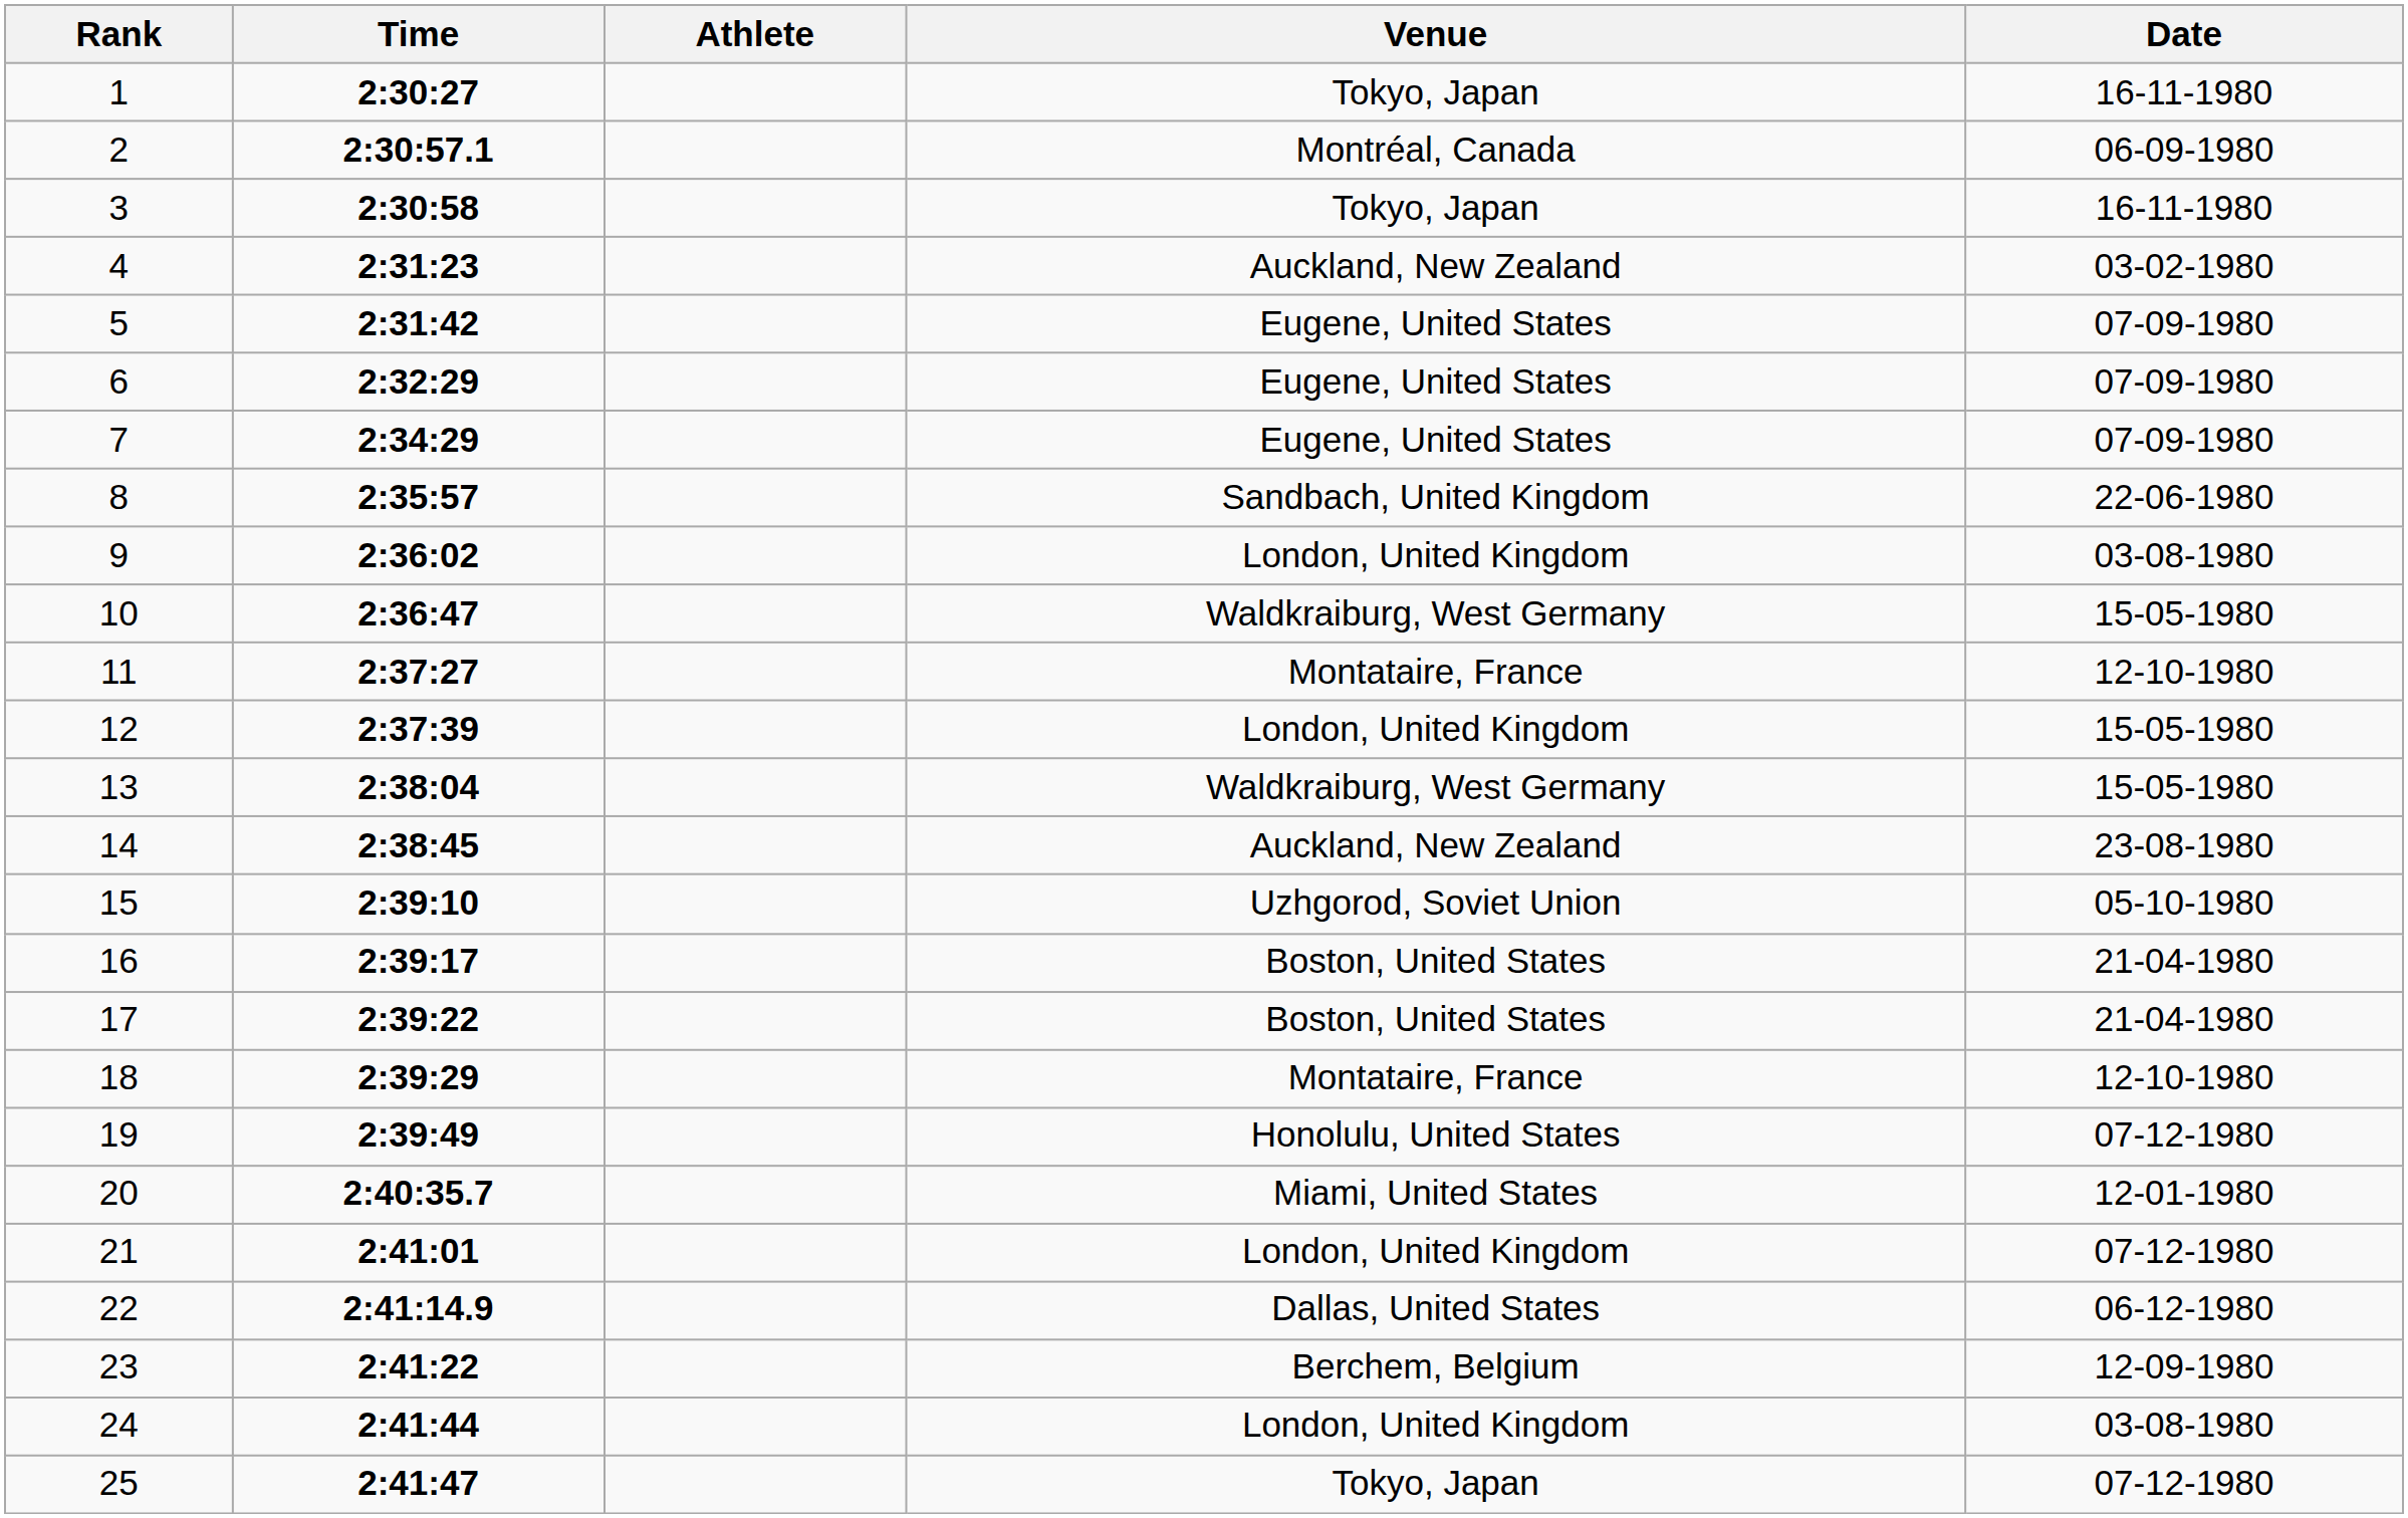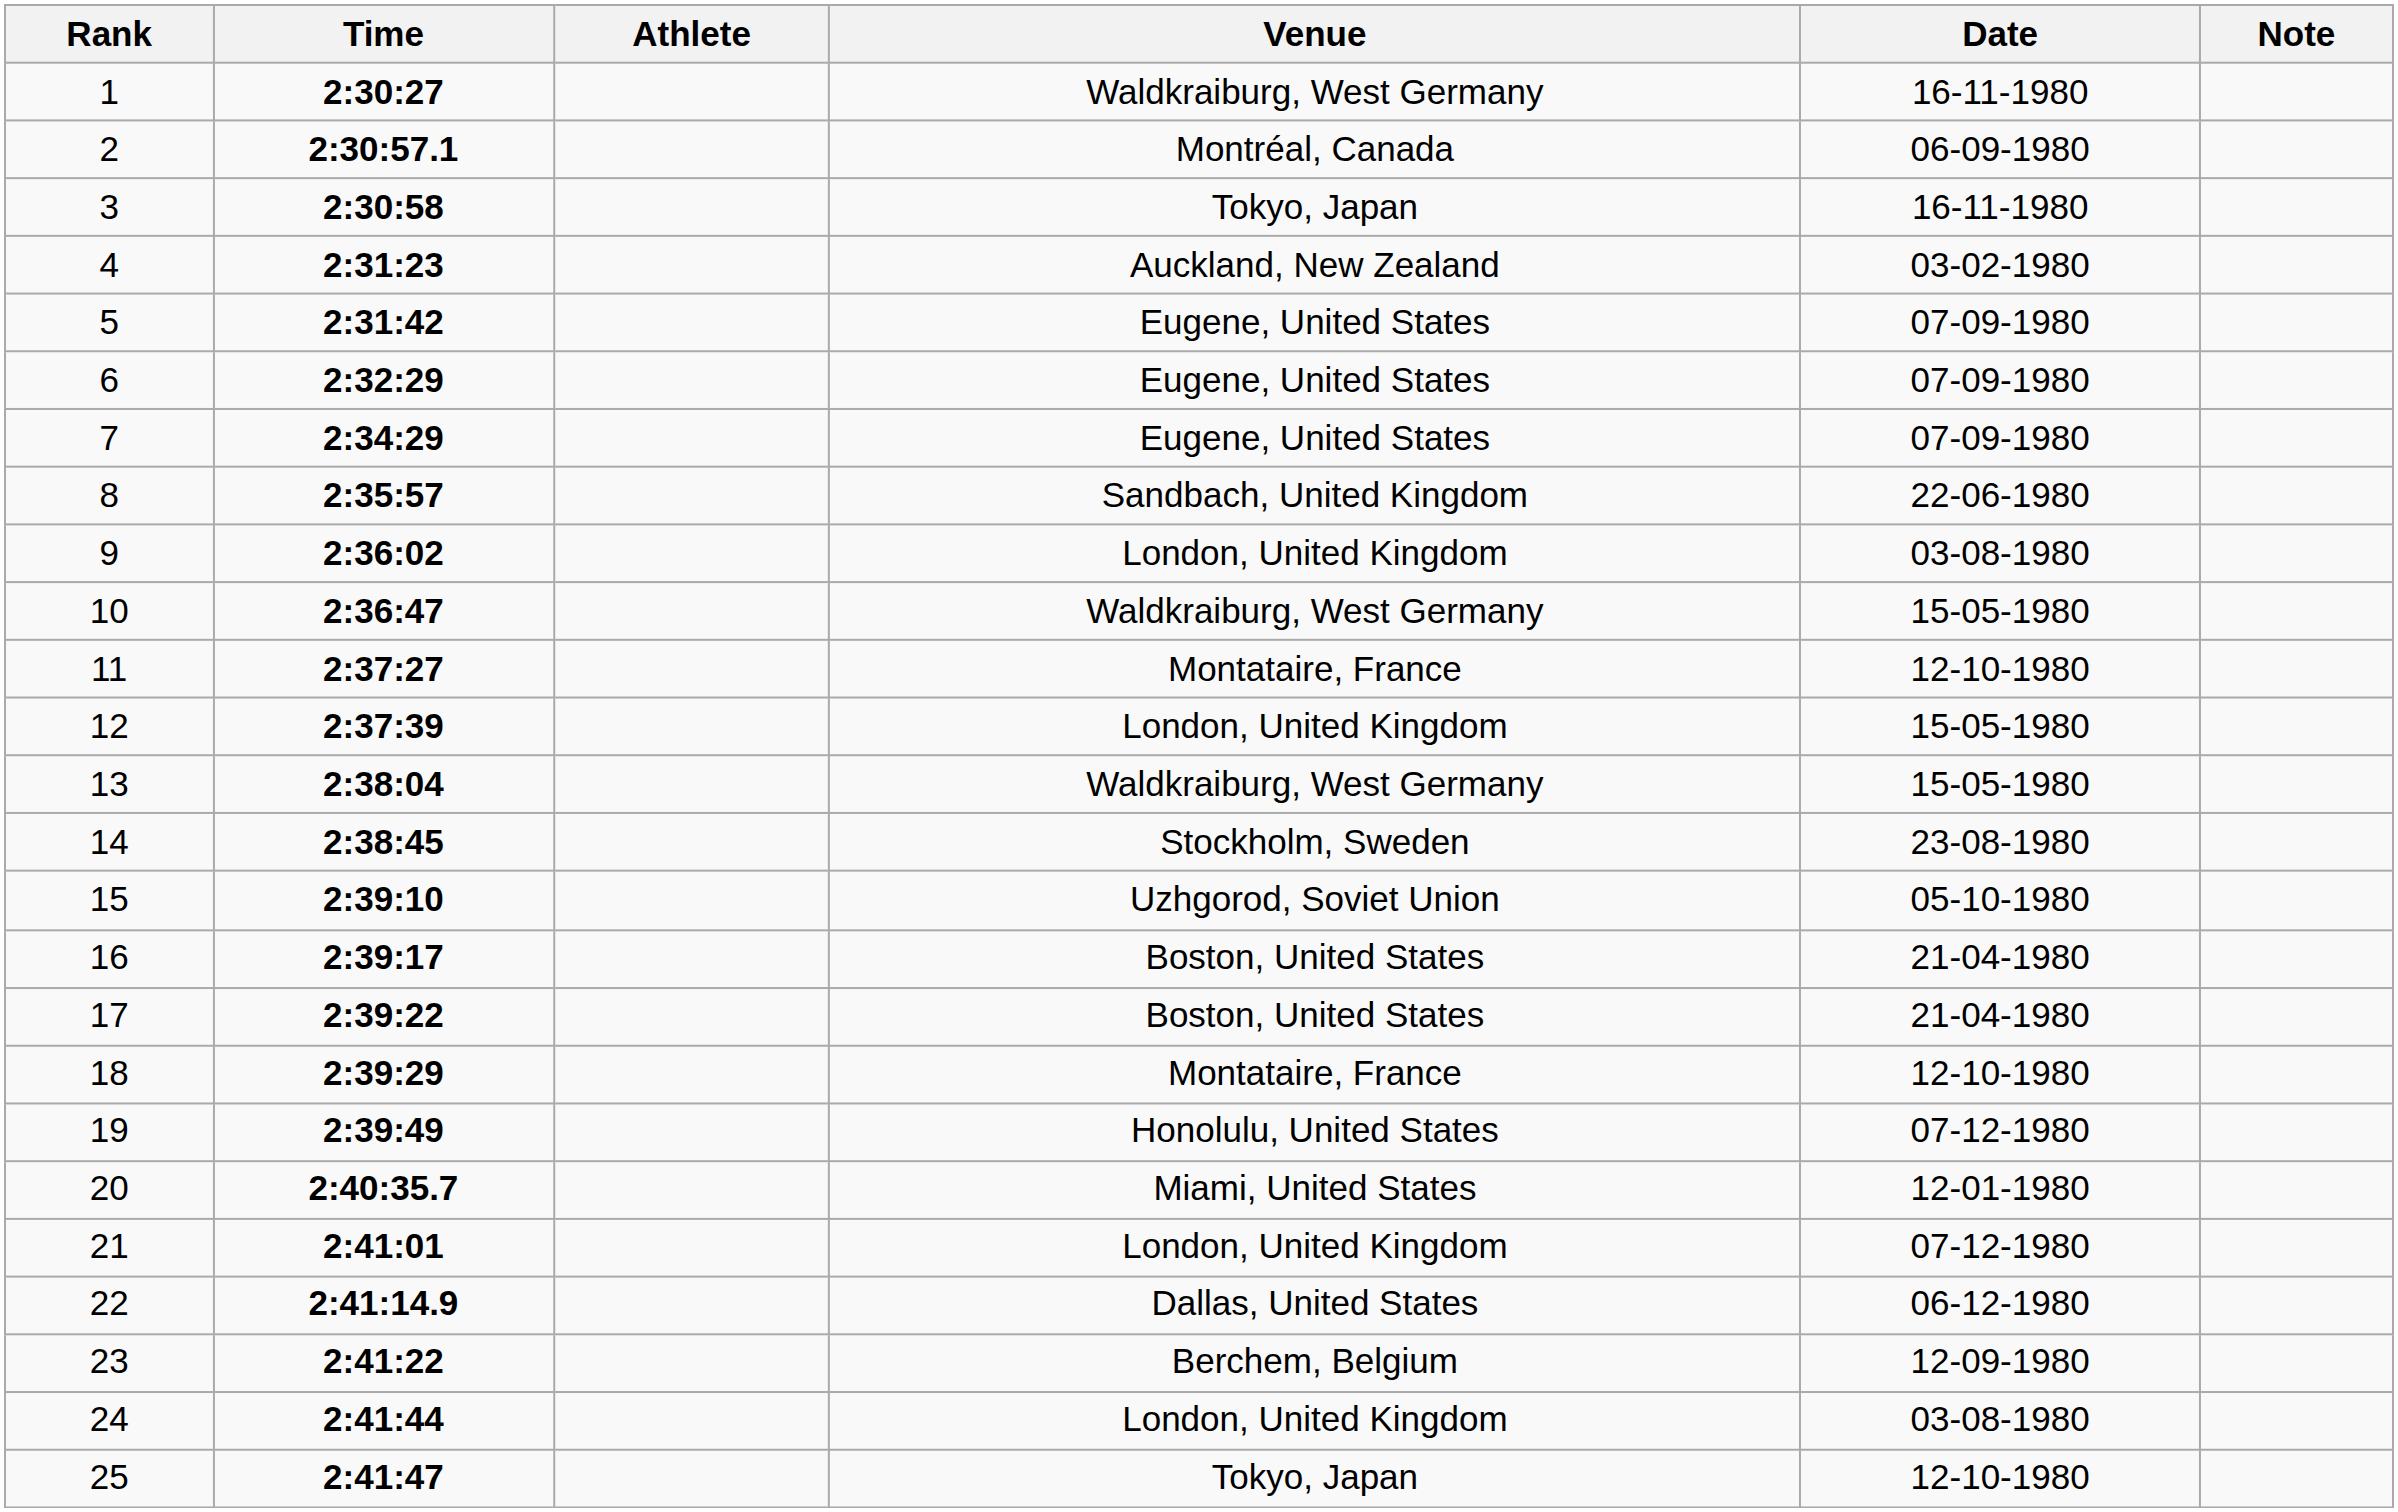+ column: Note
1 | Venue: Tokyo, Japan -> Waldkraiburg, West Germany
14 | Venue: Auckland, New Zealand -> Stockholm, Sweden
25 | Date: 07-12-1980 -> 12-10-1980
